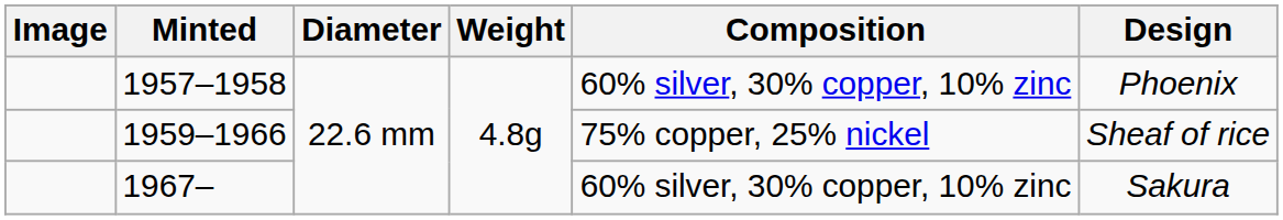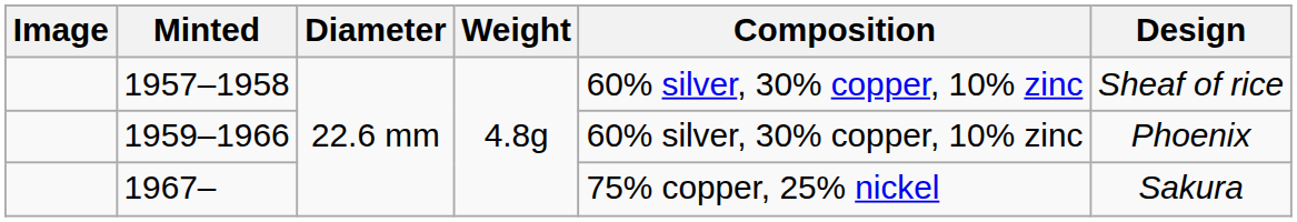1957–1958 | Design: Phoenix -> Sheaf of rice
1959–1966 | Composition: 75% copper, 25% nickel -> 60% silver, 30% copper, 10% zinc
1959–1966 | Design: Sheaf of rice -> Phoenix
1967– | Composition: 60% silver, 30% copper, 10% zinc -> 75% copper, 25% nickel
